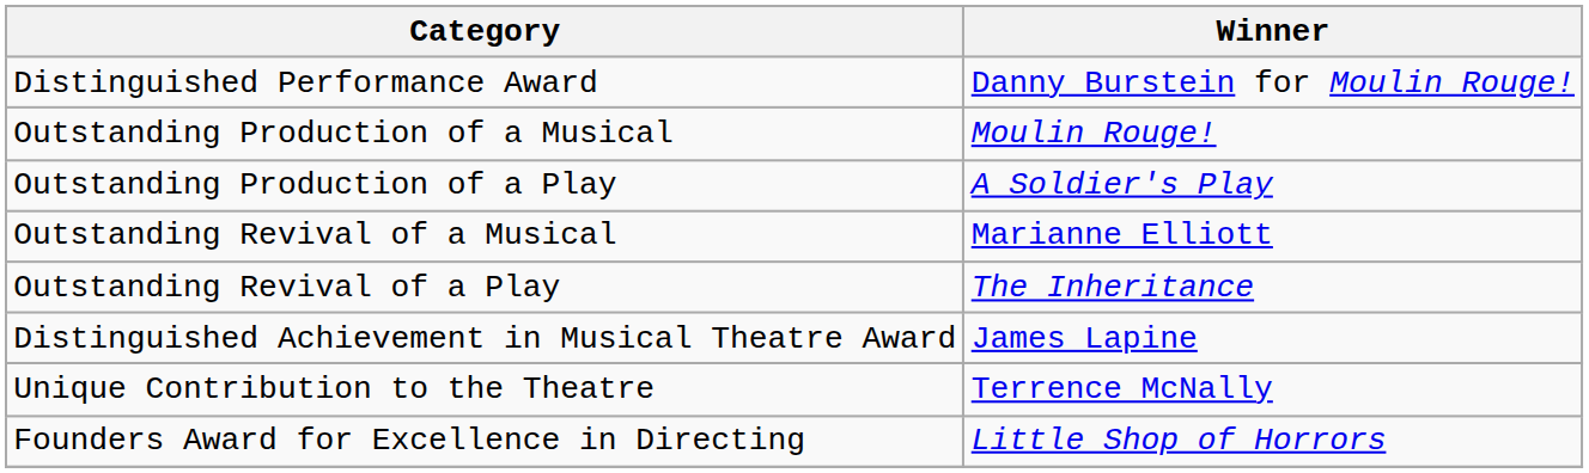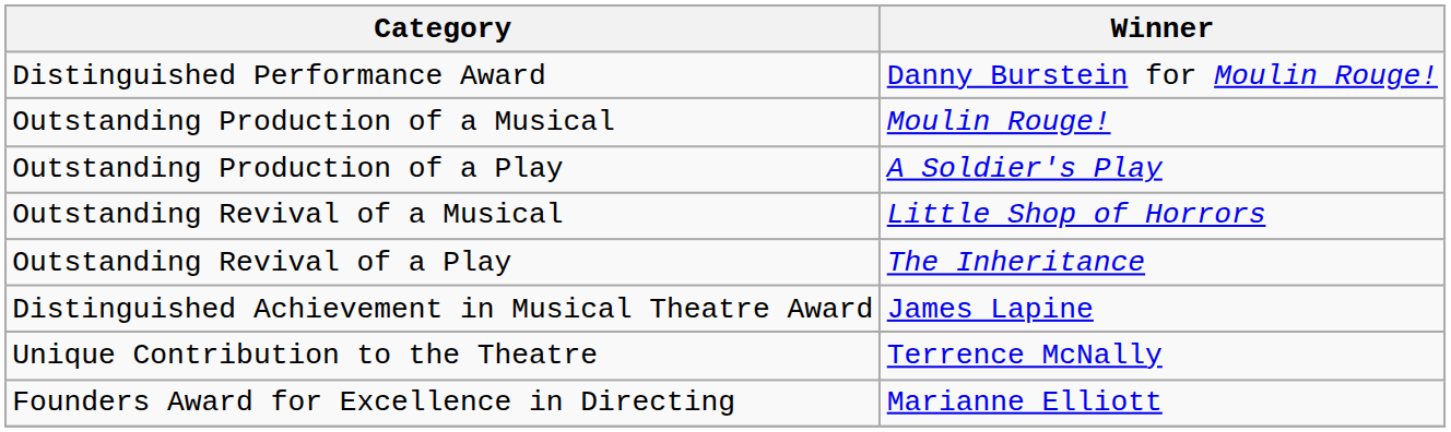Outstanding Revival of a Musical | Winner: Marianne Elliott -> Little Shop of Horrors
Founders Award for Excellence in Directing | Winner: Little Shop of Horrors -> Marianne Elliott
